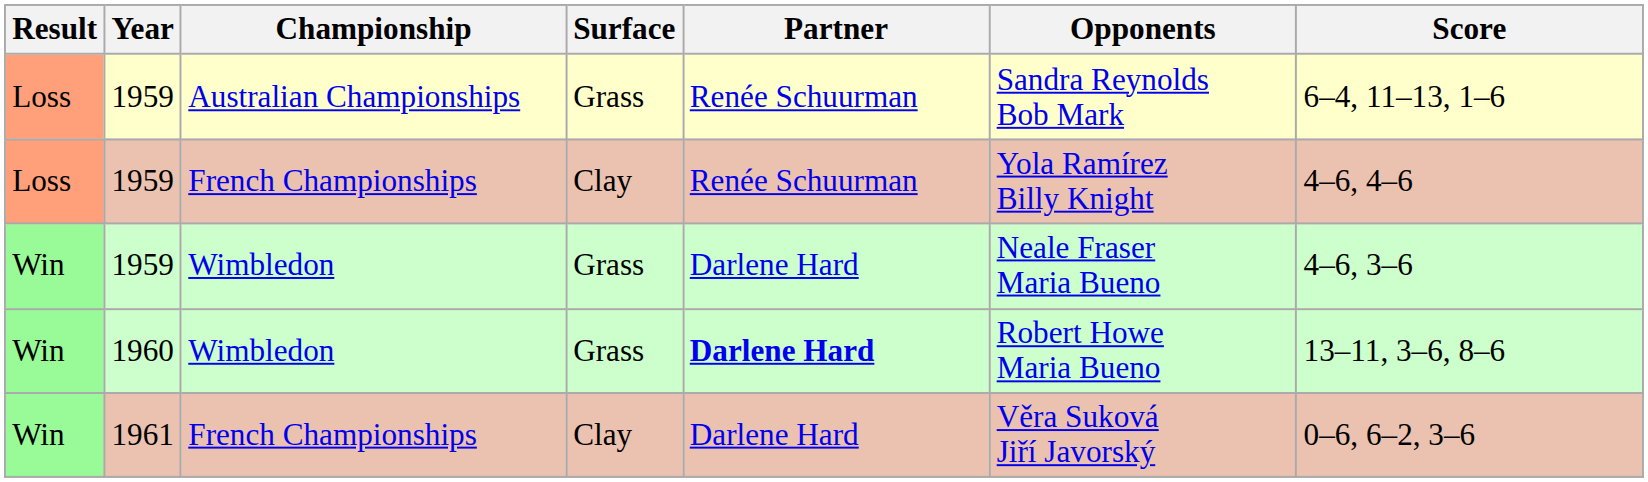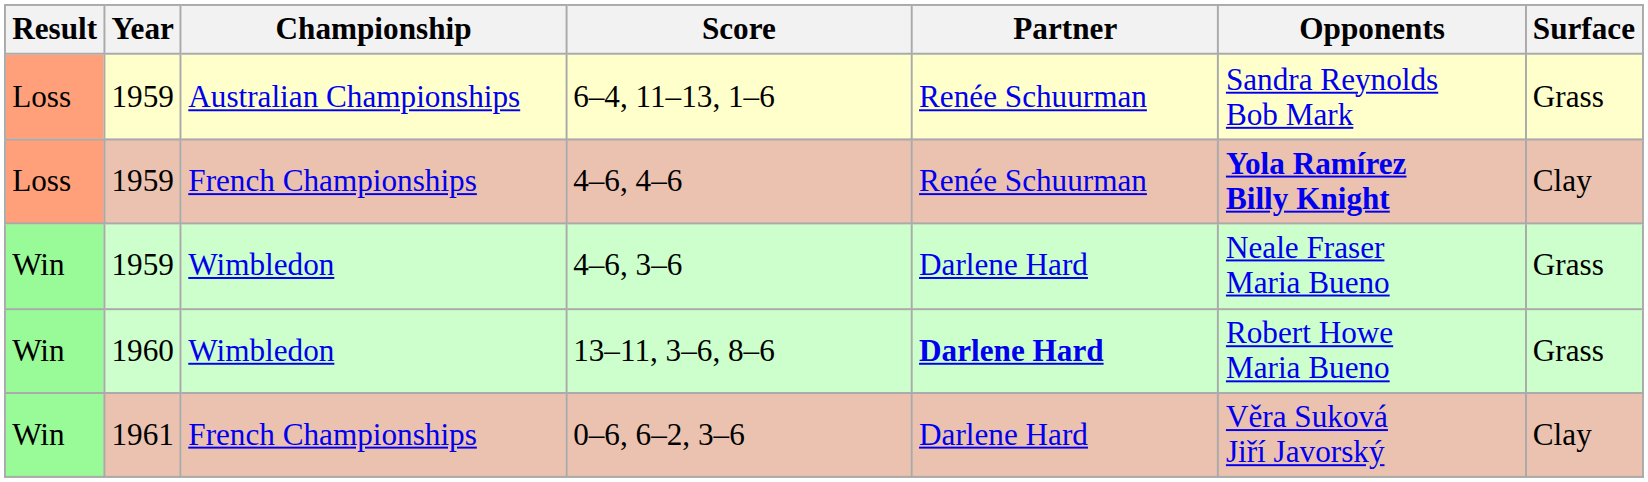columns swapped: Surface <-> Score
1959 / French Championships | Opponents: normal -> bold
